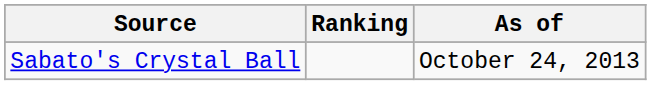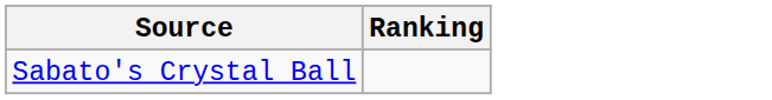- column: As of | October 24, 2013
